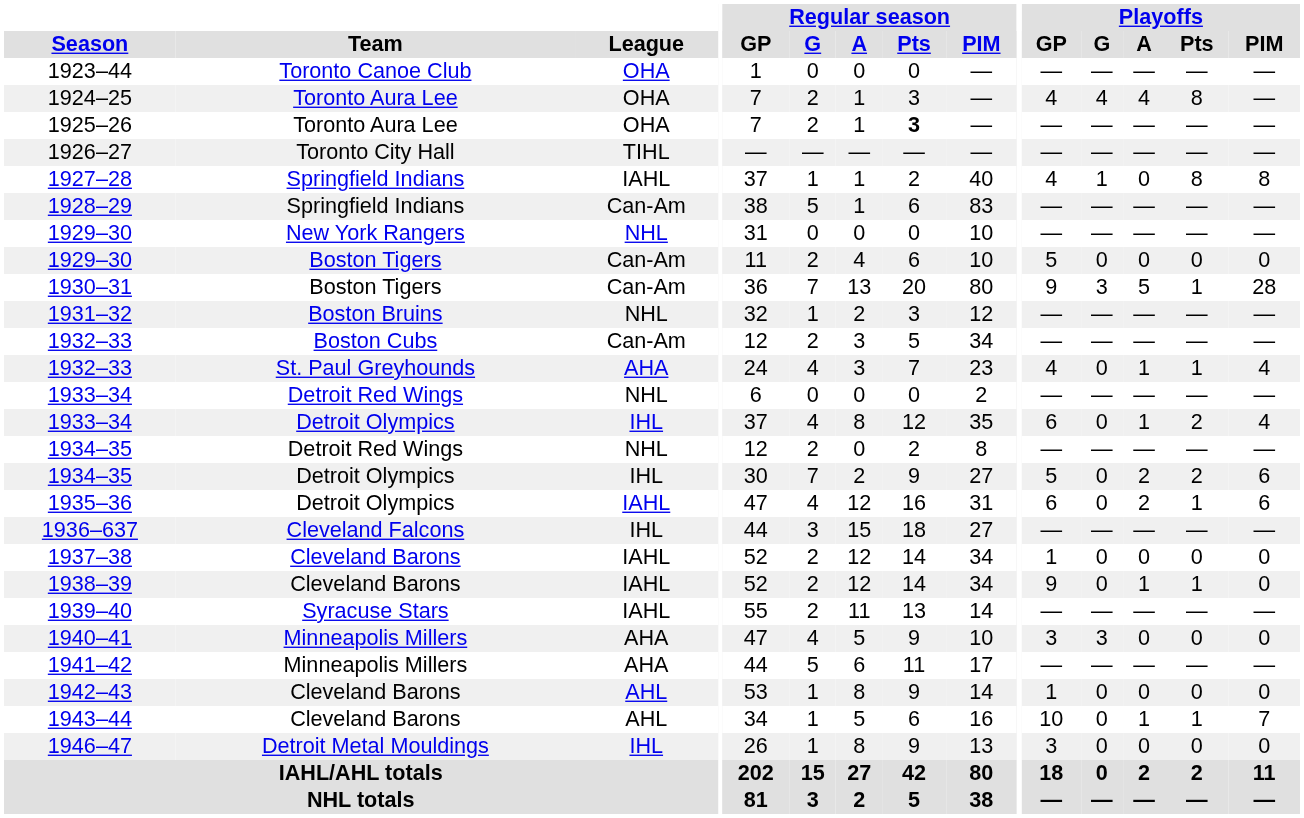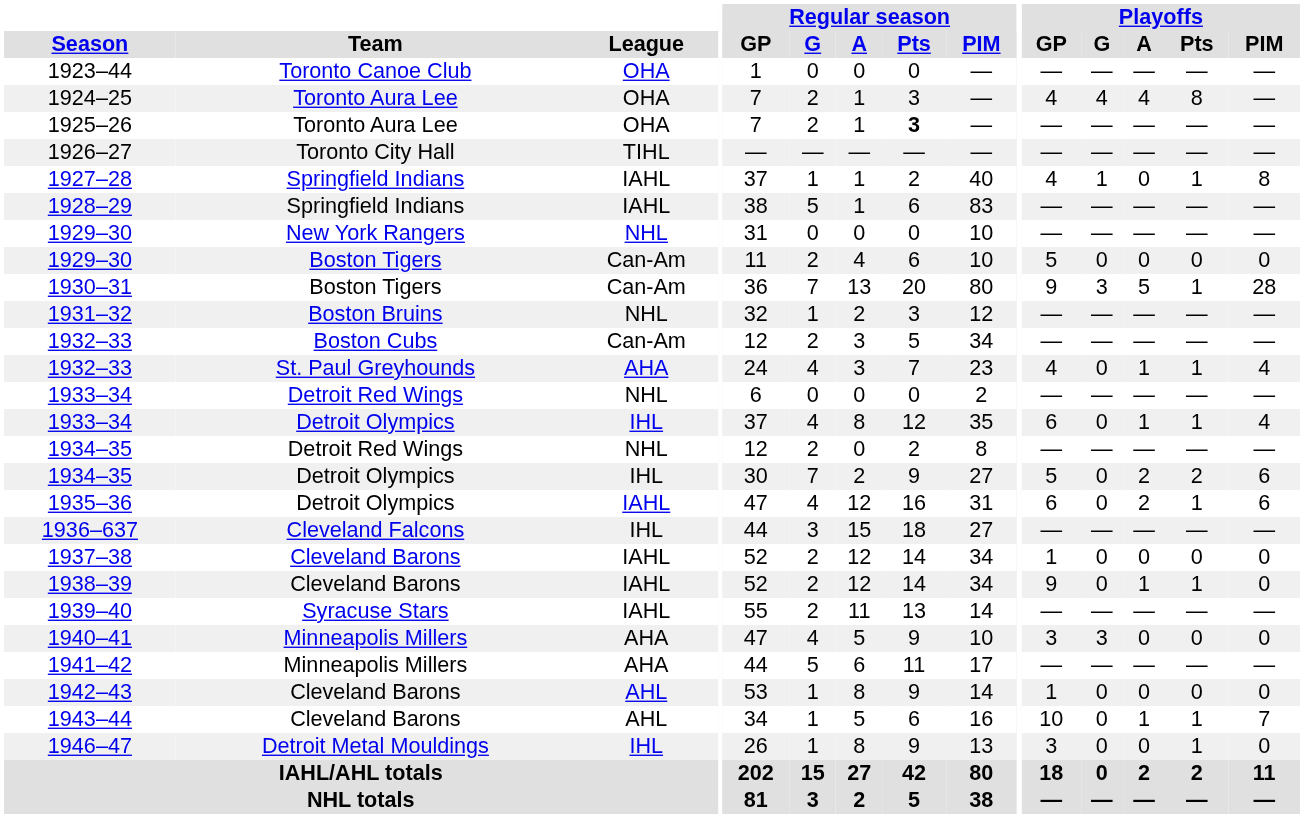1927–28 | Playoffs / Pts: 8 -> 1
1928–29 | League: Can-Am -> IAHL
1933–34 / Detroit Olympics | Playoffs / Pts: 2 -> 1
1946–47 | Playoffs / Pts: 0 -> 1
